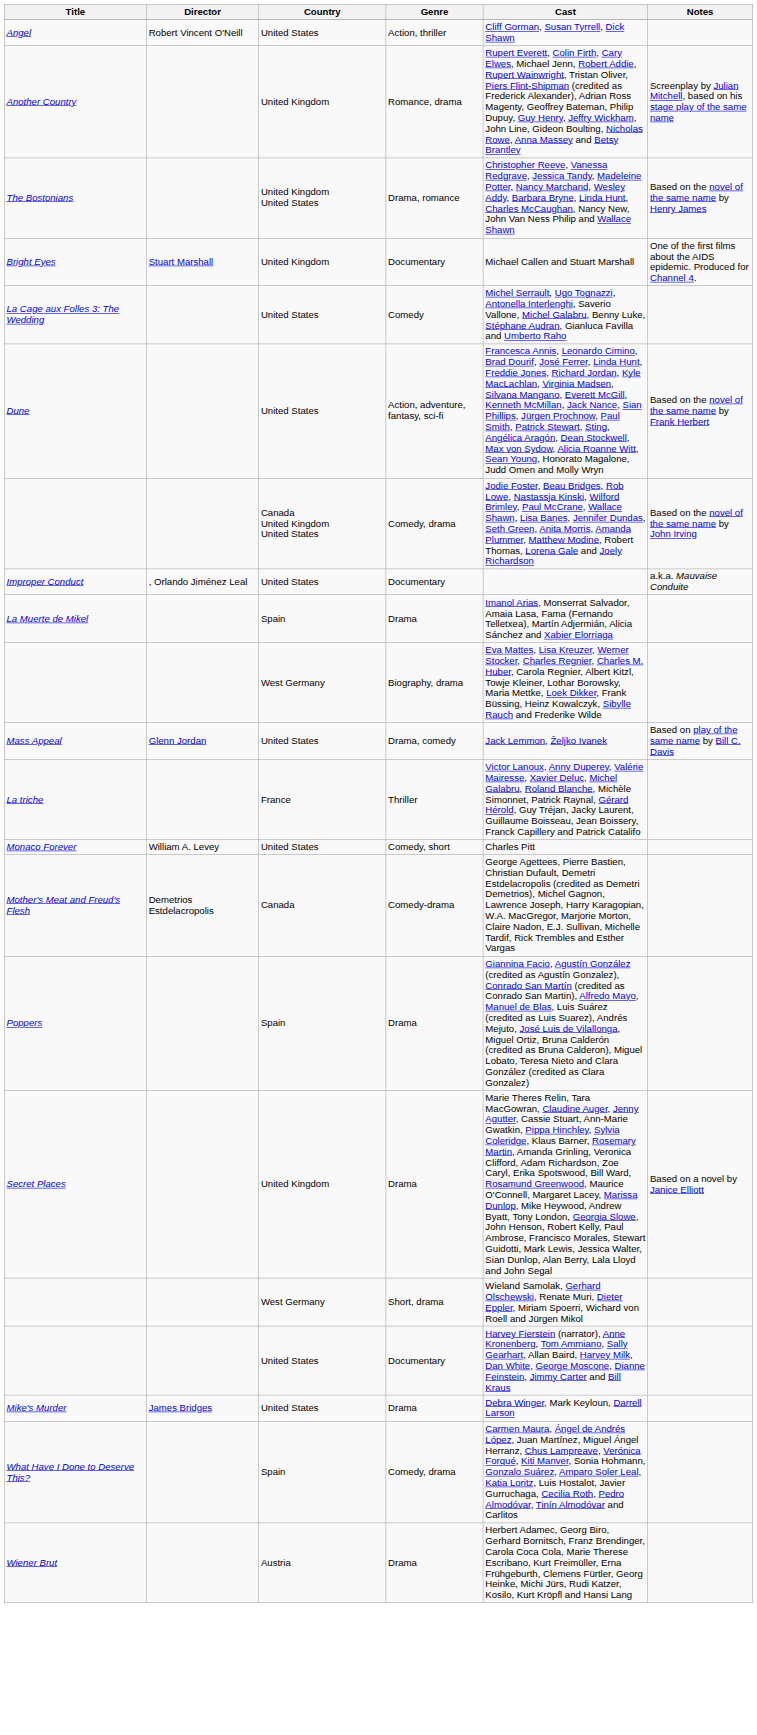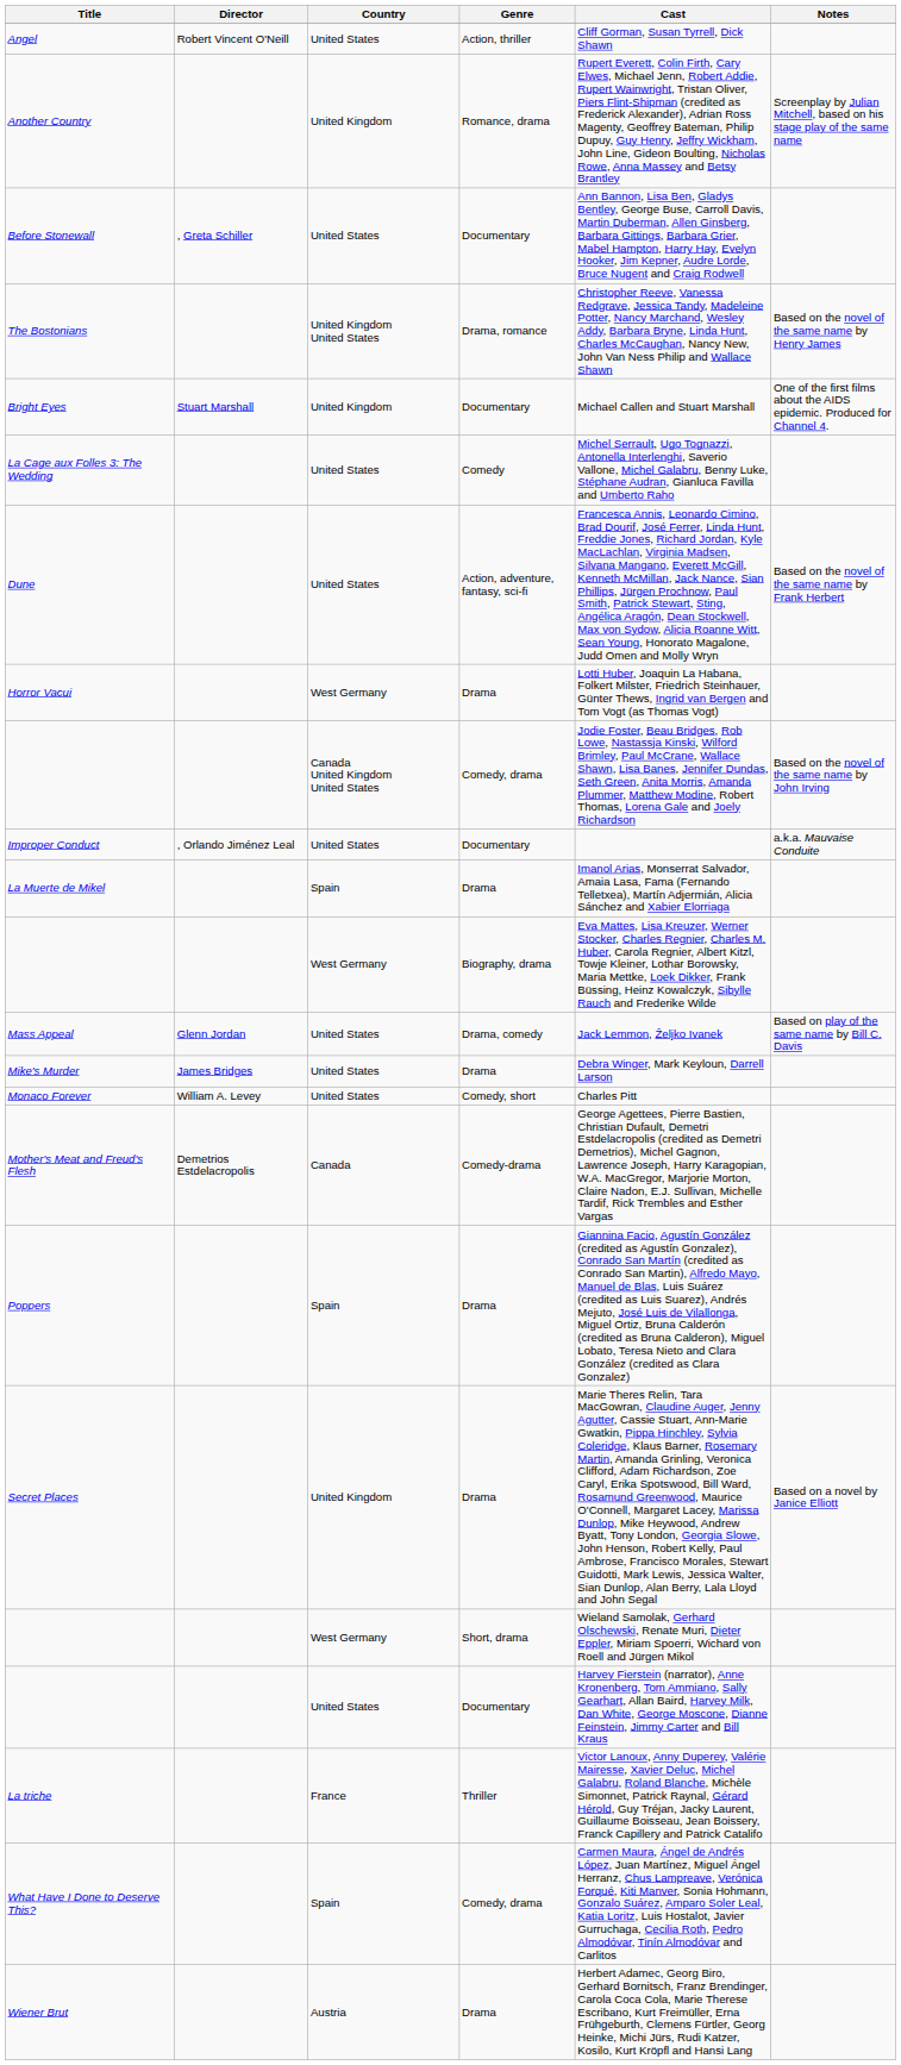+ row: Before Stonewall | , Greta Schiller | United States | Documentary | Ann Bannon, Lisa Ben, Gladys Bentley, George Buse, Carroll Davis, Martin Duberman, Allen Ginsberg, Barbara Gittings, Barbara Grier, Mabel Hampton, Harry Hay, Evelyn Hooker, Jim Kepner, Audre Lorde, Bruce Nugent and Craig Rodwell
+ row: Horror Vacui | West Germany | Drama | Lotti Huber, Joaquin La Habana, Folkert Milster, Friedrich Steinhauer, Günter Thews, Ingrid van Bergen and Tom Vogt (as Thomas Vogt)
rows swapped: Mike's Murder <-> La triche
